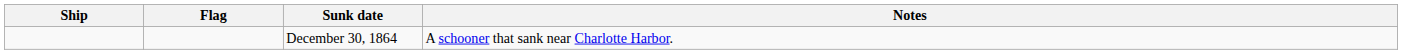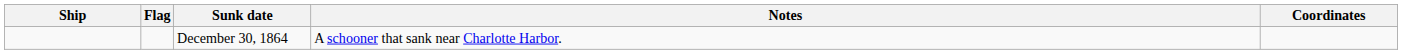+ column: Coordinates
